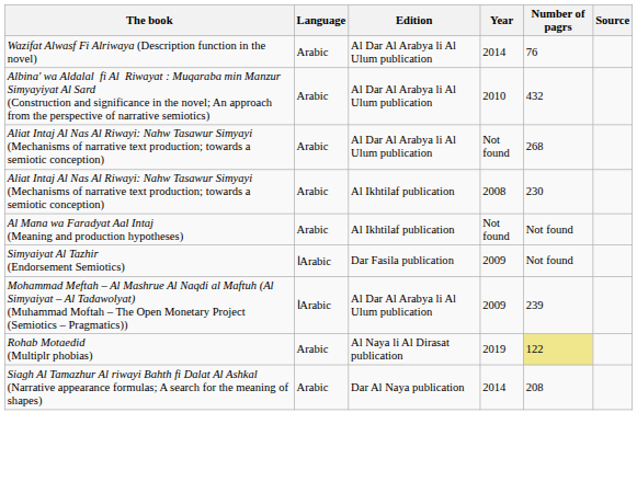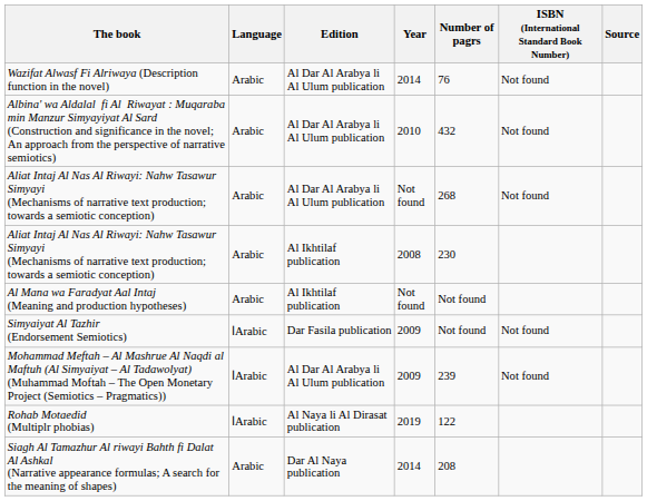+ column: ISBN (International Standard Book Number) | Not found | Not found | Not found | Not found | Not found
Rohab Motaedid (Multiplr phobias) | Language: Arabic -> اArabic
Rohab Motaedid (Multiplr phobias) | Number of pagrs: khaki background -> no background
